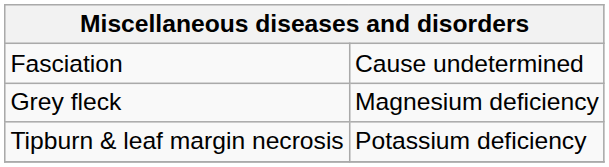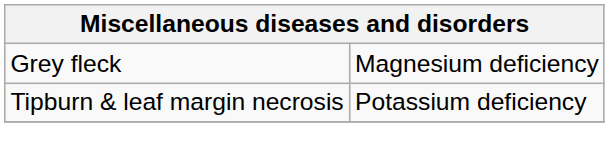- row: Fasciation | Cause undetermined
